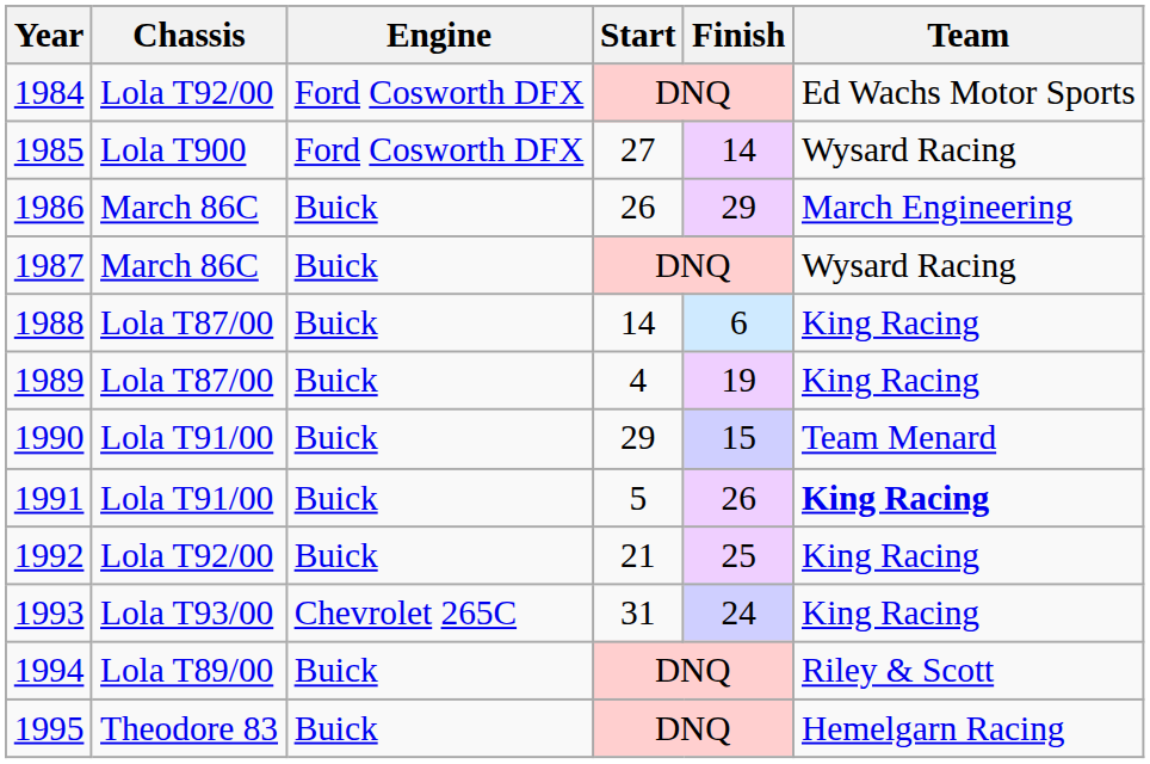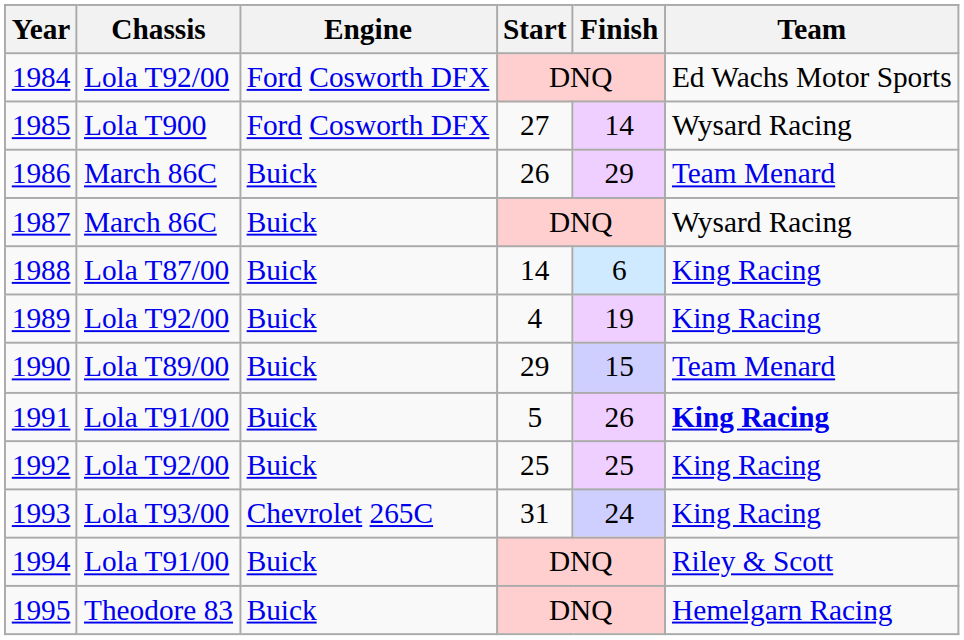1986 | Team: March Engineering -> Team Menard
1989 | Chassis: Lola T87/00 -> Lola T92/00
1990 | Chassis: Lola T91/00 -> Lola T89/00
1992 | Start: 21 -> 25
1994 | Chassis: Lola T89/00 -> Lola T91/00
